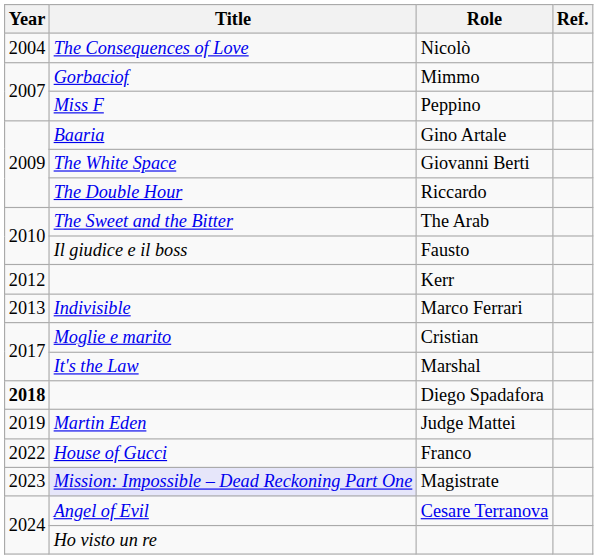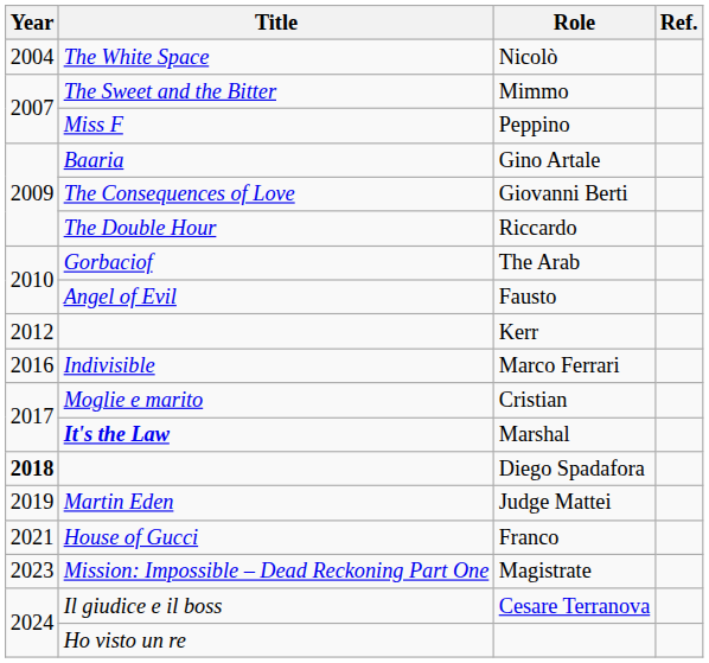Nicolò | Title: The Consequences of Love -> The White Space
Mimmo | Title: Gorbaciof -> The Sweet and the Bitter
Giovanni Berti | Title: The White Space -> The Consequences of Love
The Arab | Title: The Sweet and the Bitter -> Gorbaciof
Fausto | Title: Il giudice e il boss -> Angel of Evil
Marco Ferrari | Year: 2013 -> 2016
Marshal | Title: normal -> bold
Franco | Year: 2022 -> 2021
Magistrate | Title: lavender background -> no background
Cesare Terranova | Title: Angel of Evil -> Il giudice e il boss
